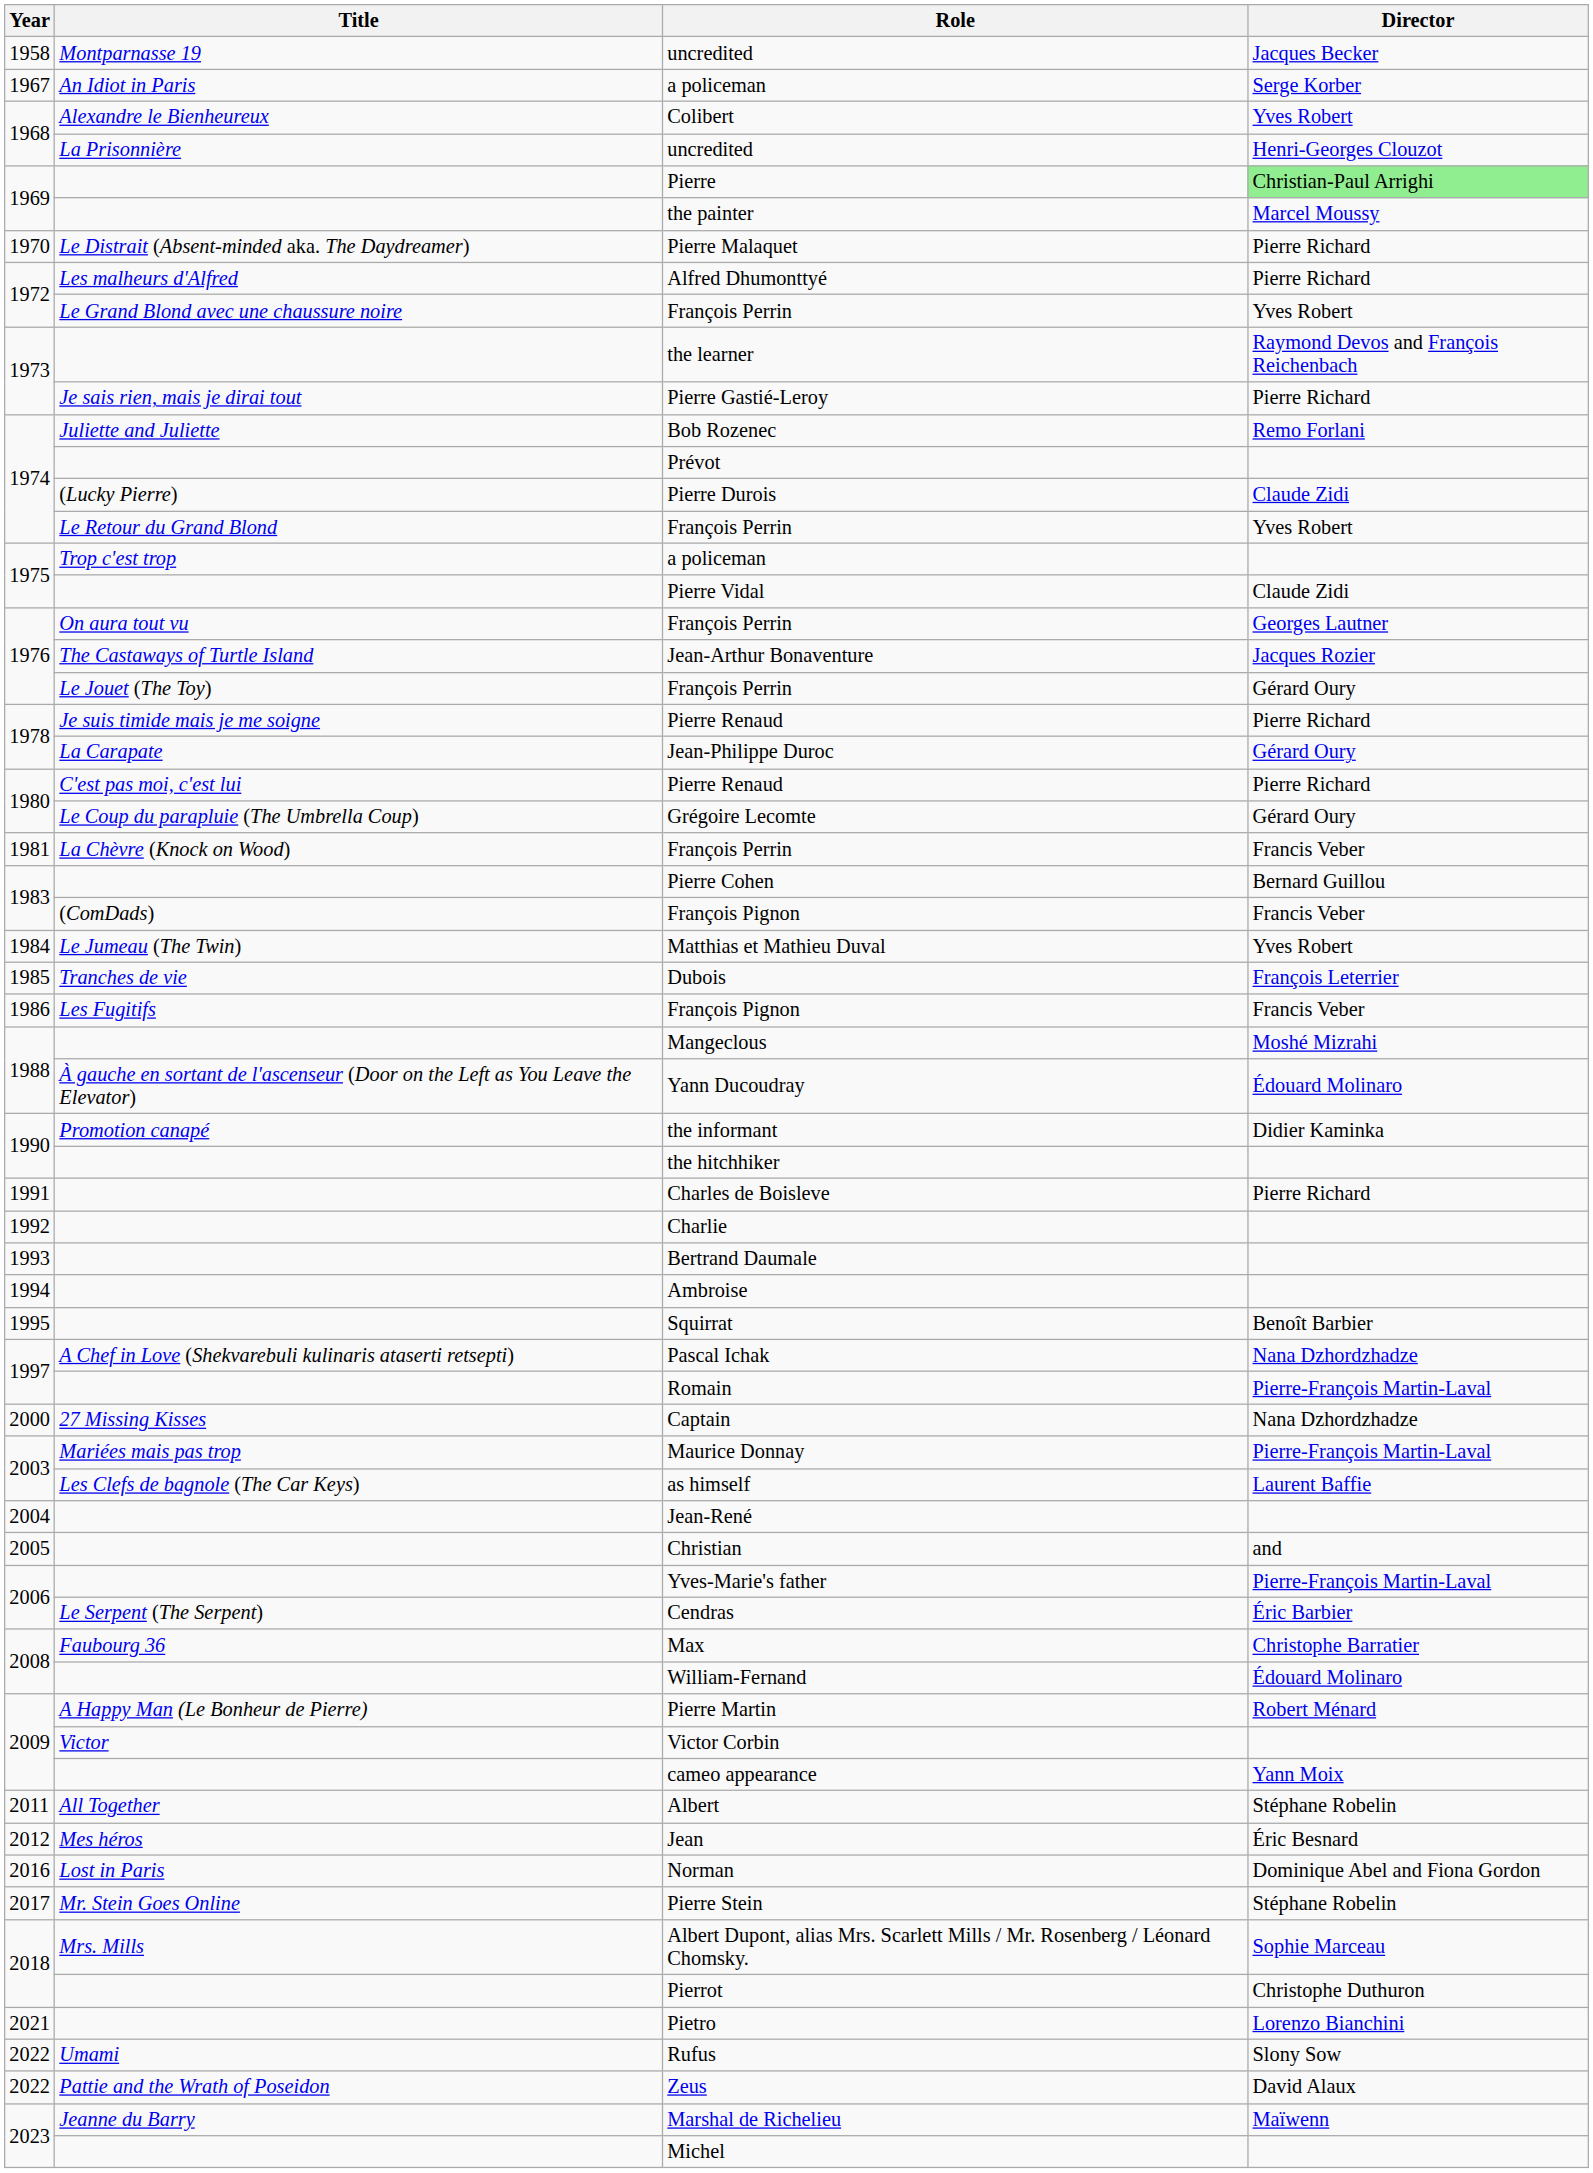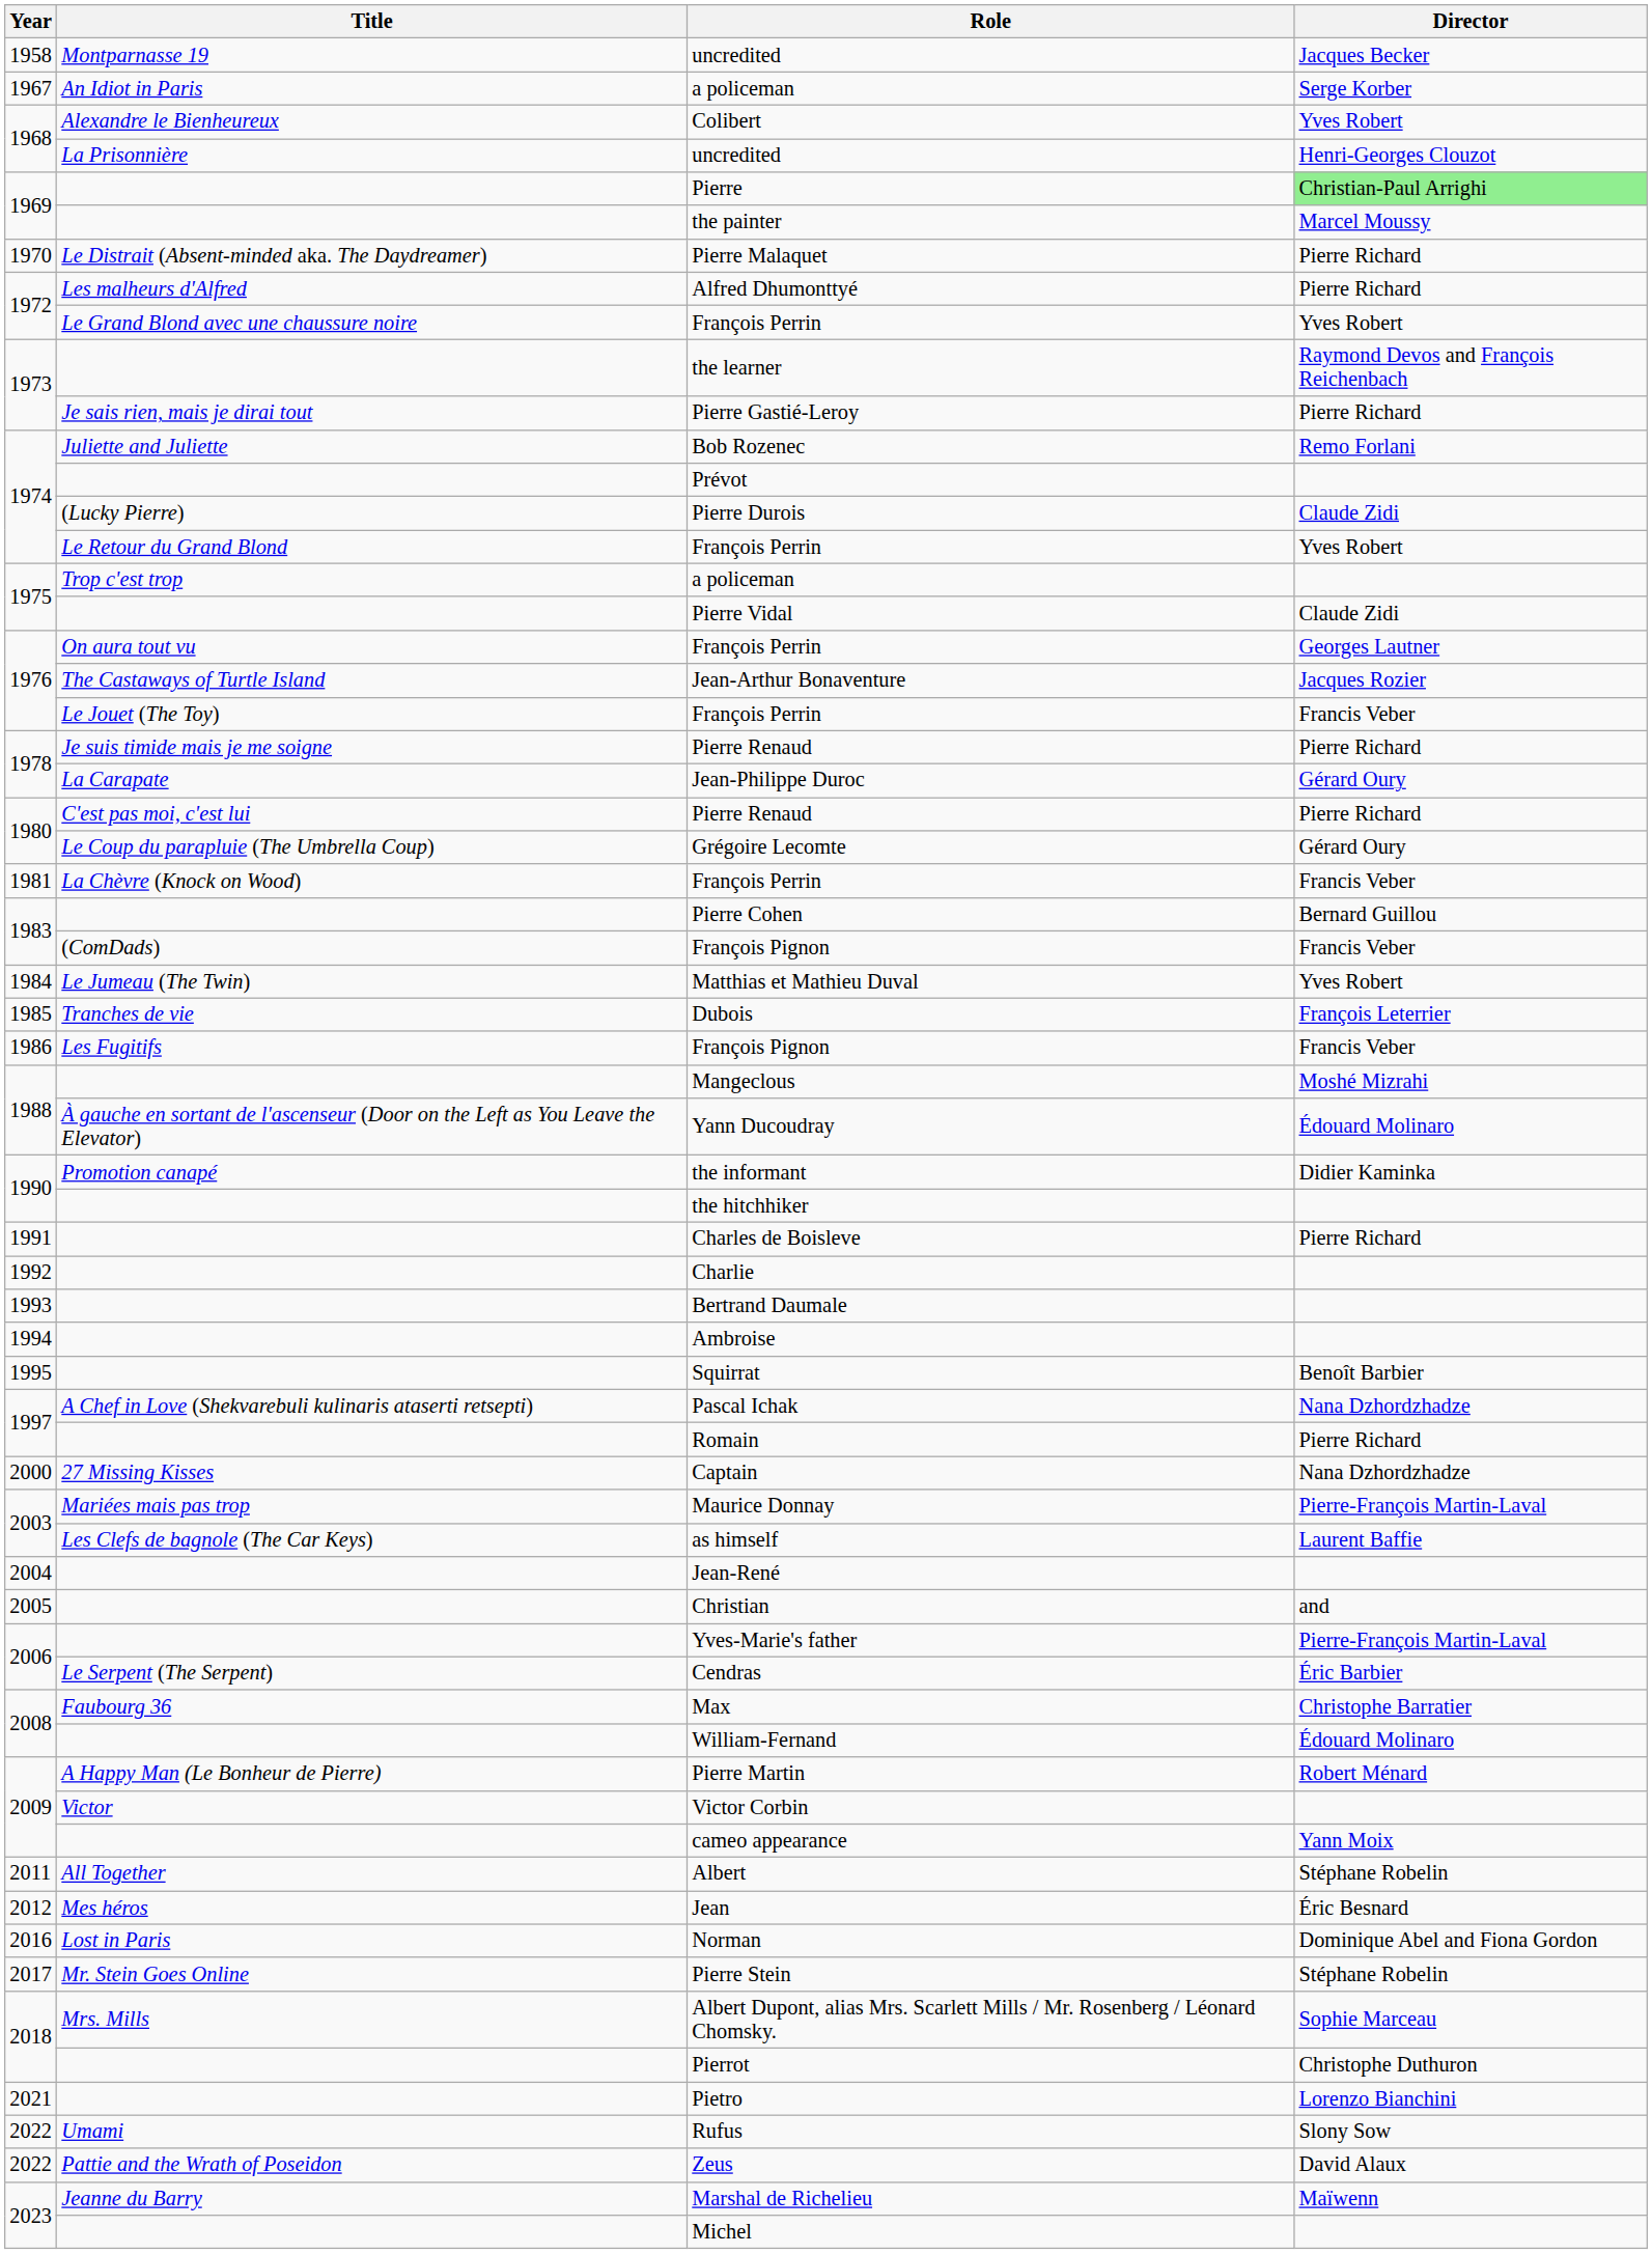Le Jouet (The Toy) / François Perrin | Director: Gérard Oury -> Francis Veber
Romain | Director: Pierre-François Martin-Laval -> Pierre Richard
